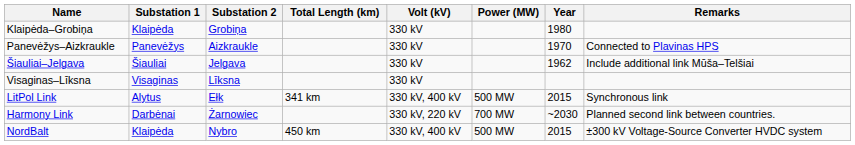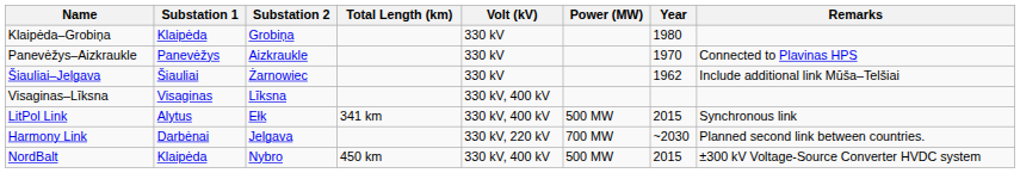Šiauliai–Jelgava | Substation 2: Jelgava -> Żarnowiec
Visaginas–Līksna | Volt (kV): 330 kV -> 330 kV, 400 kV
Harmony Link | Substation 2: Żarnowiec -> Jelgava
